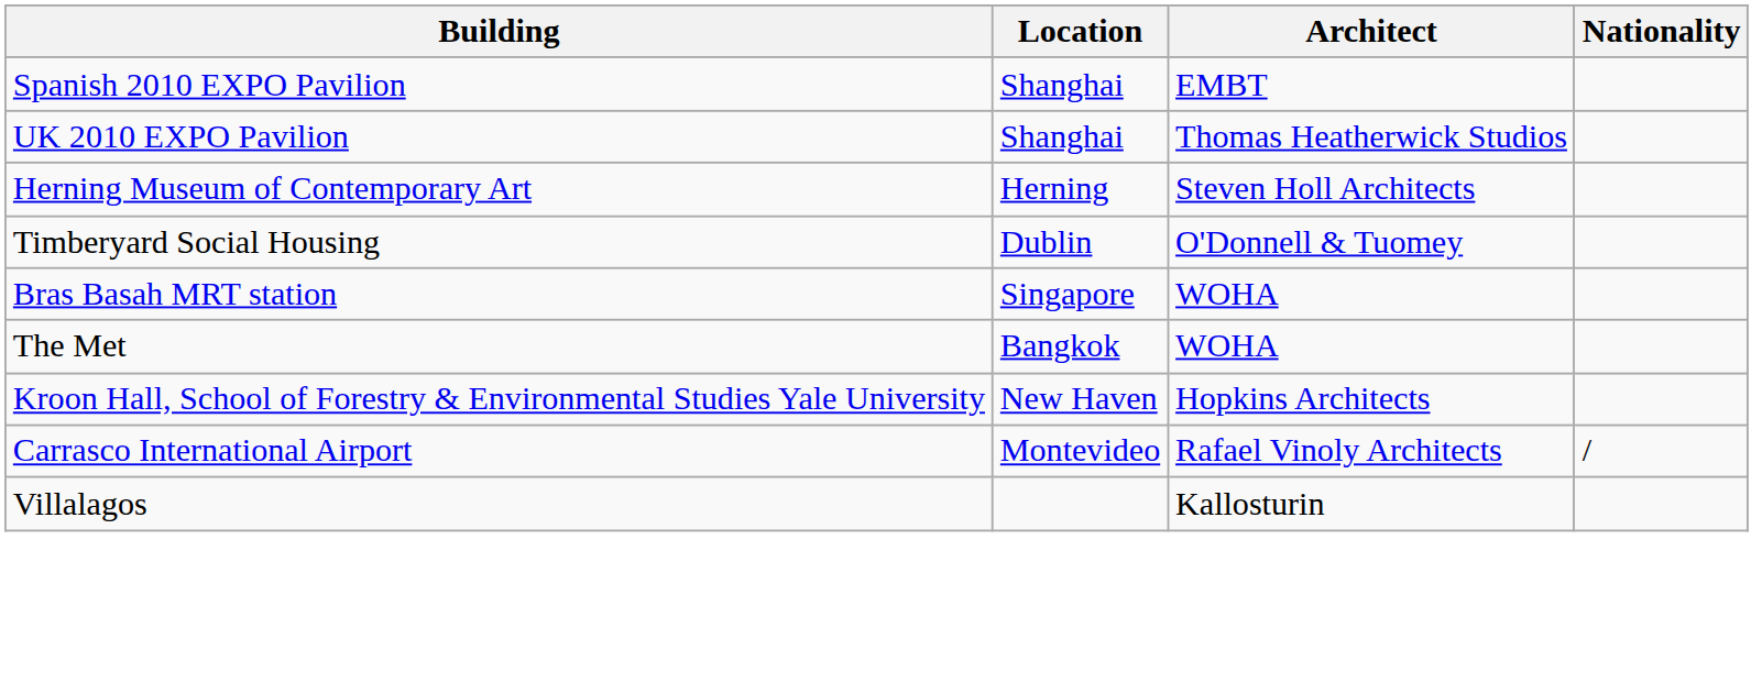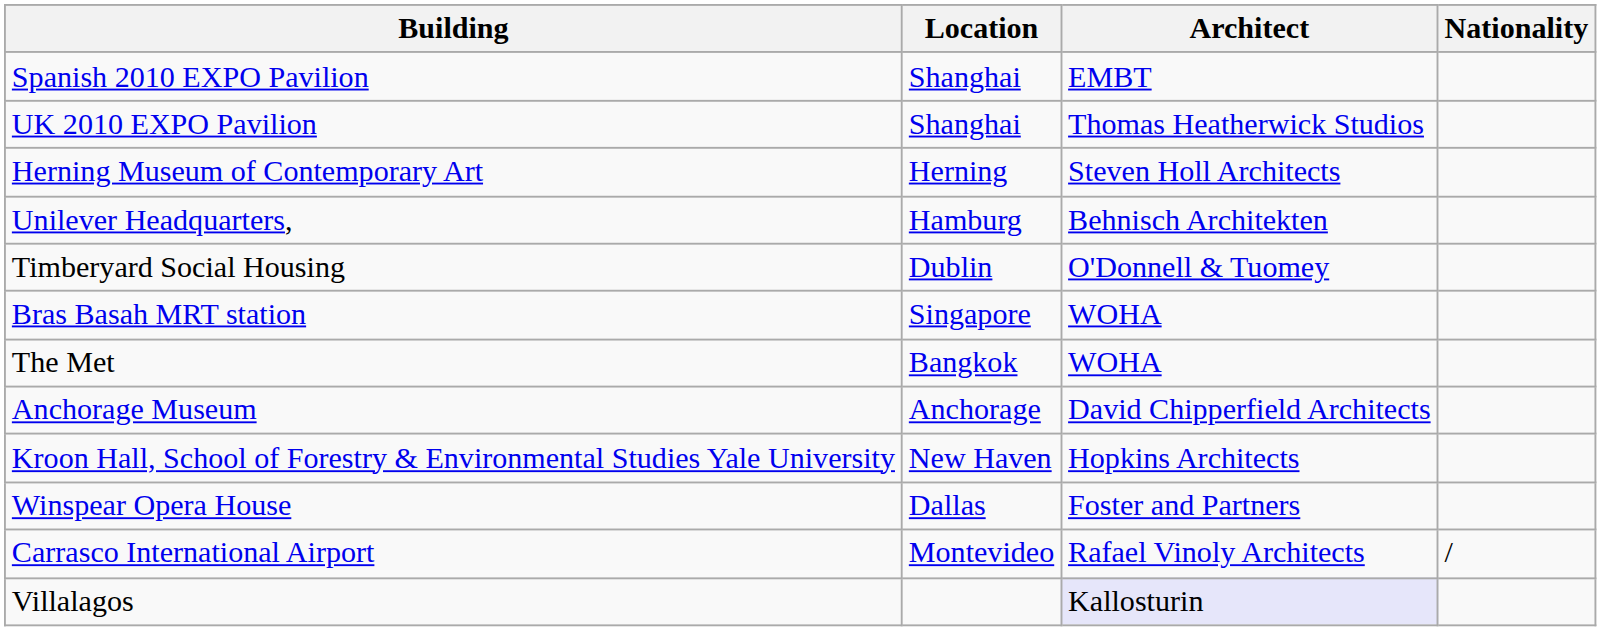+ row: Unilever Headquarters, | Hamburg | Behnisch Architekten
+ row: Anchorage Museum | Anchorage | David Chipperfield Architects
+ row: Winspear Opera House | Dallas | Foster and Partners
Villalagos | Architect: no background -> lavender background
